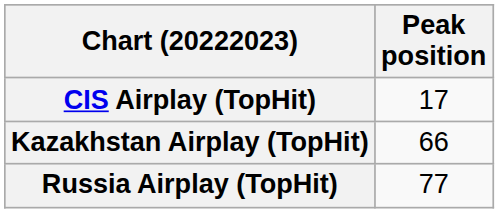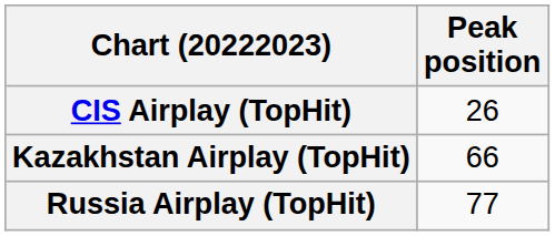CIS Airplay (TopHit) | Peak position: 17 -> 26
